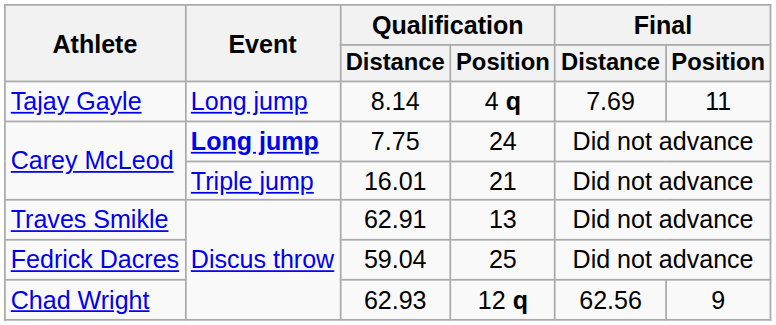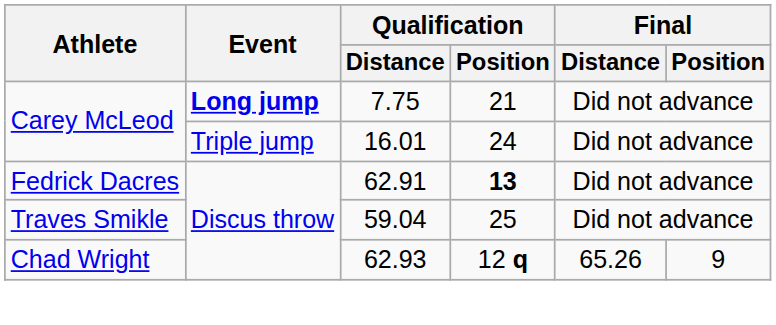- row: Tajay Gayle | Long jump | 8.14 | 4 q | 7.69 | 11
7.75 | Qualification / Position: 24 -> 21
16.01 | Qualification / Position: 21 -> 24
62.91 | Athlete: Traves Smikle -> Fedrick Dacres
62.91 | Qualification / Position: normal -> bold
59.04 | Athlete: Fedrick Dacres -> Traves Smikle
62.93 | Final / Distance: 62.56 -> 65.26
